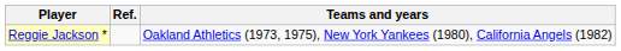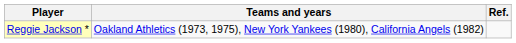columns swapped: Teams and years <-> Ref.
